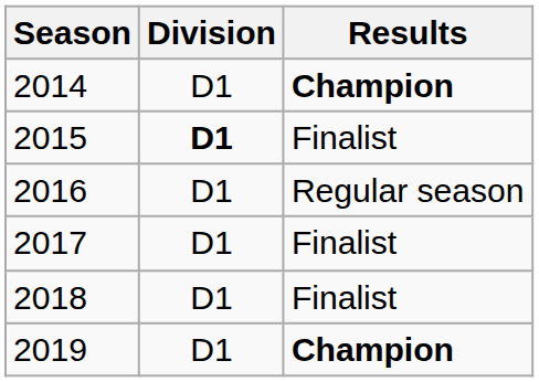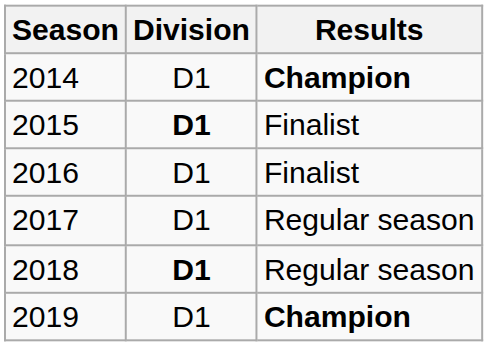2016 | Results: Regular season -> Finalist
2017 | Results: Finalist -> Regular season
2018 | Division: normal -> bold
2018 | Results: Finalist -> Regular season
